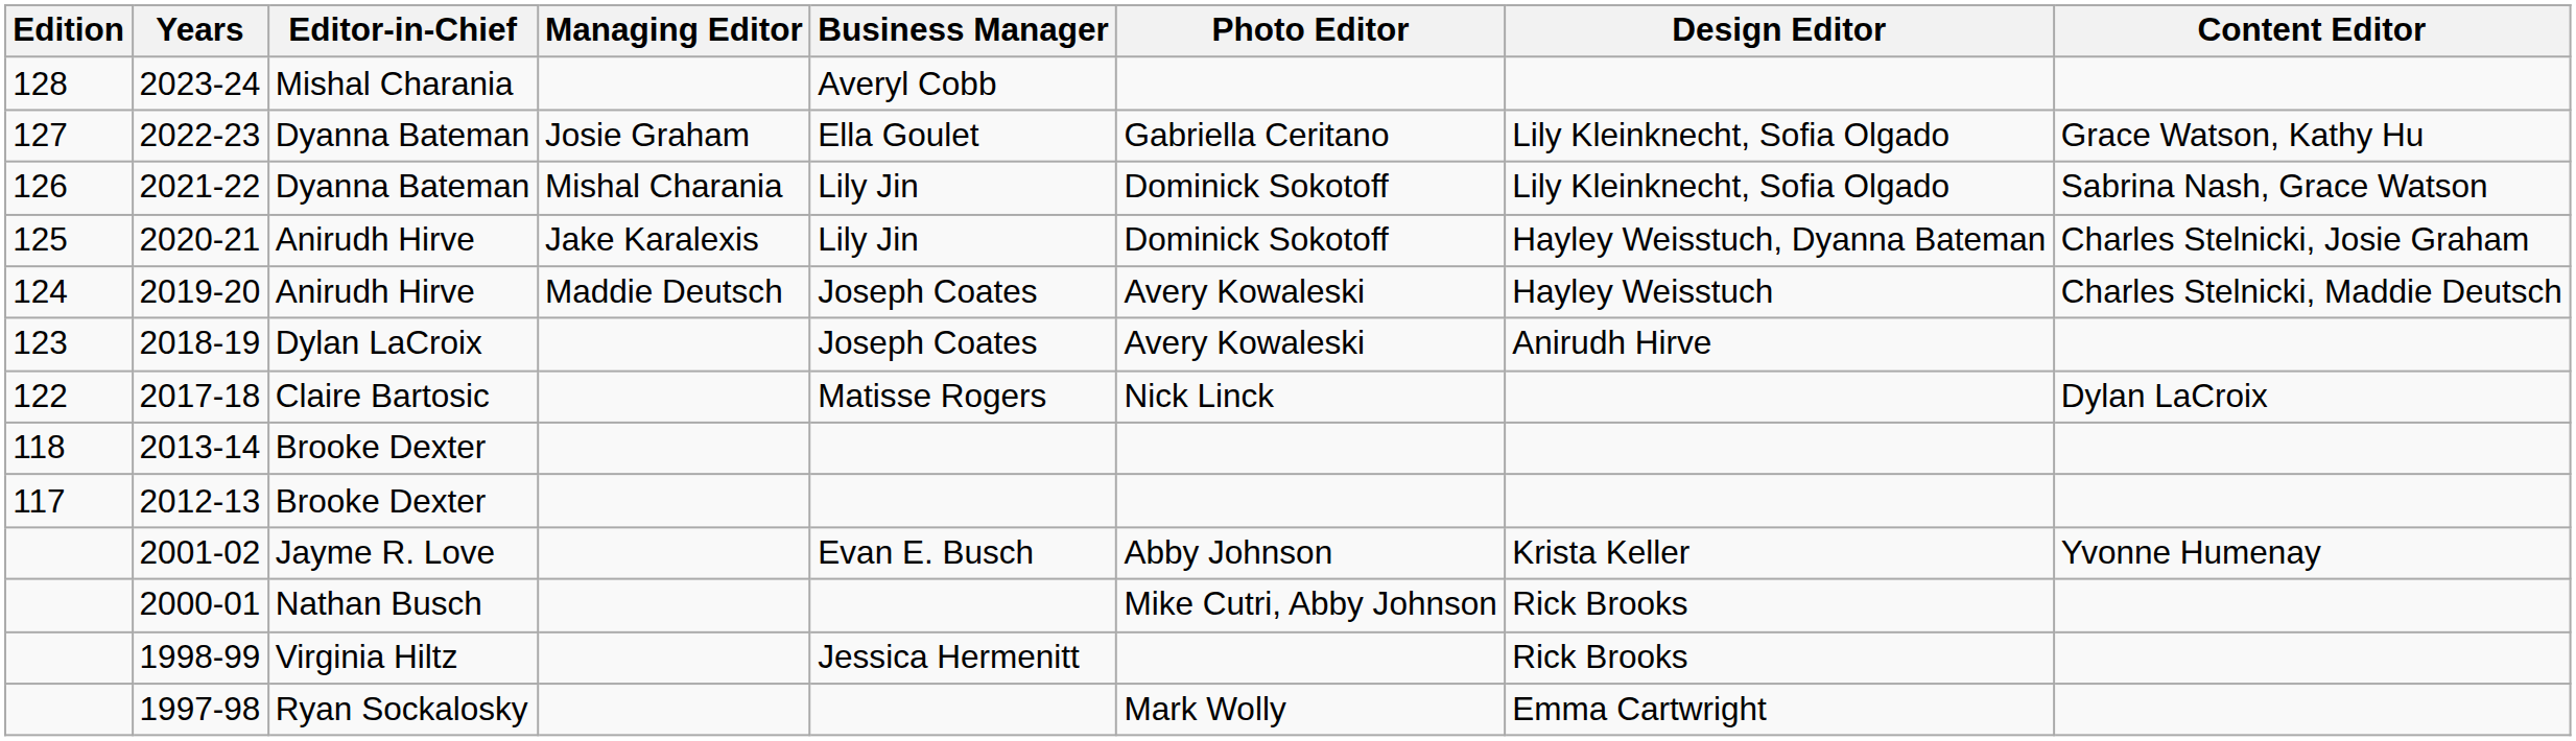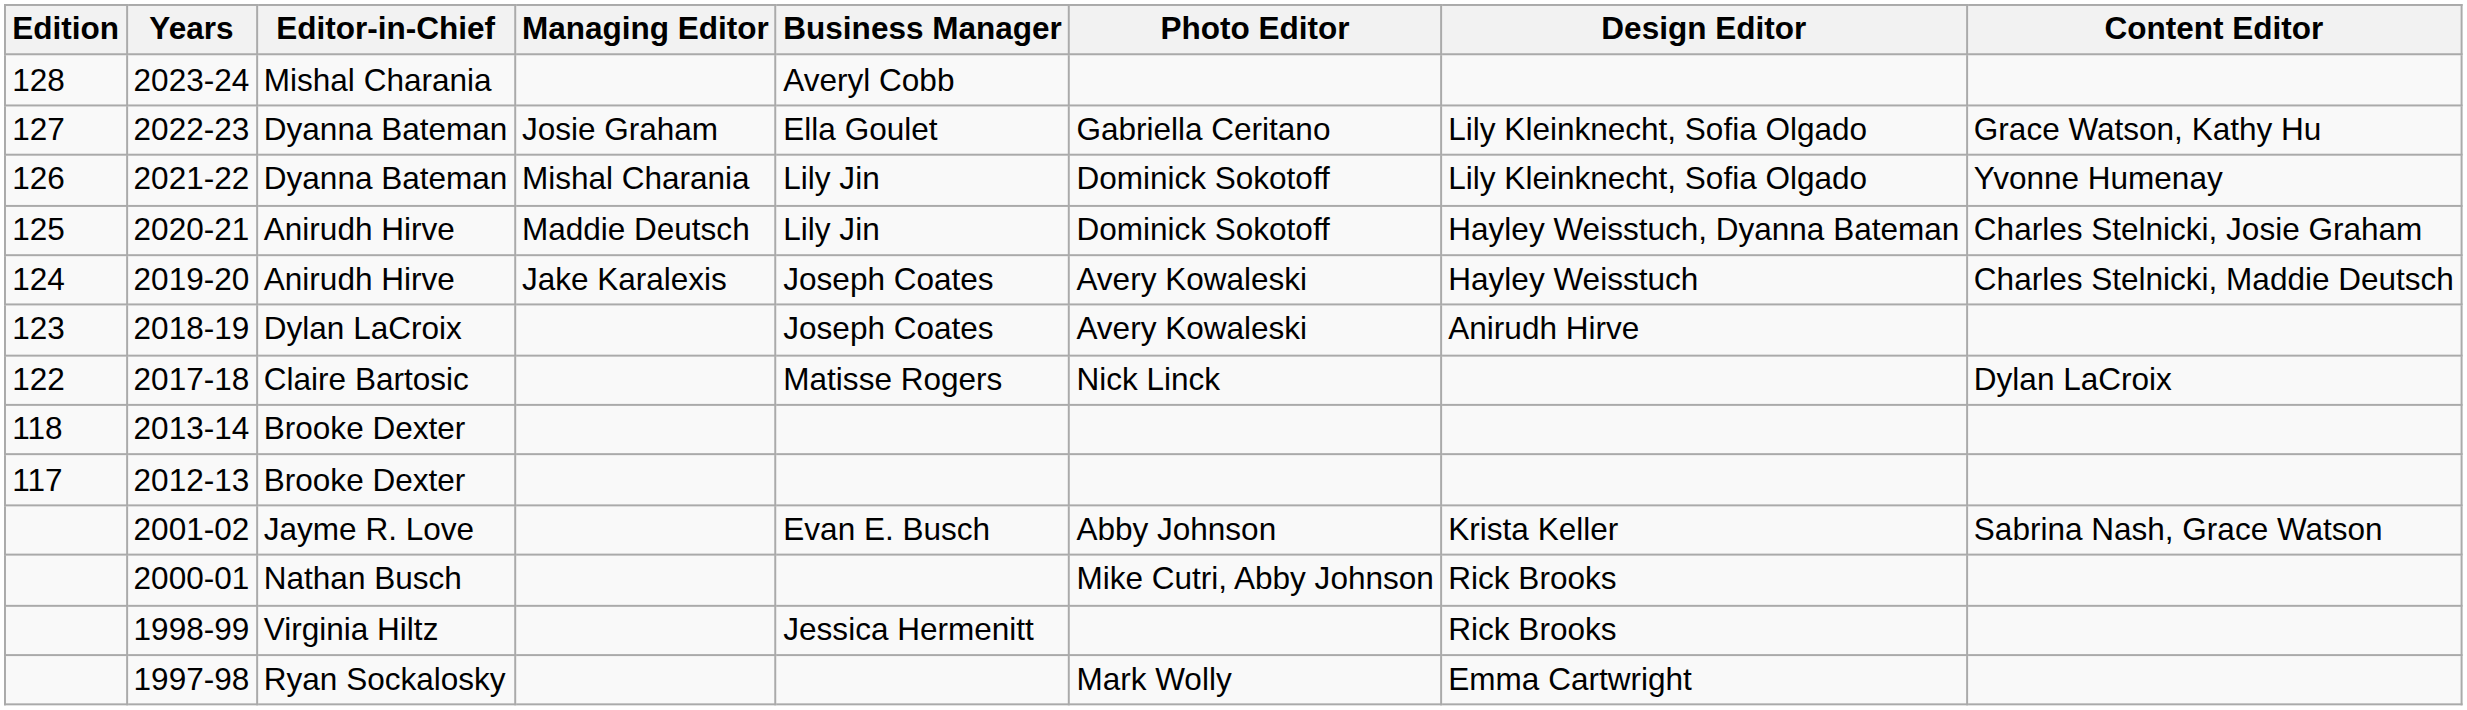2021-22 | Content Editor: Sabrina Nash, Grace Watson -> Yvonne Humenay
2020-21 | Managing Editor: Jake Karalexis -> Maddie Deutsch
2019-20 | Managing Editor: Maddie Deutsch -> Jake Karalexis
2001-02 | Content Editor: Yvonne Humenay -> Sabrina Nash, Grace Watson
